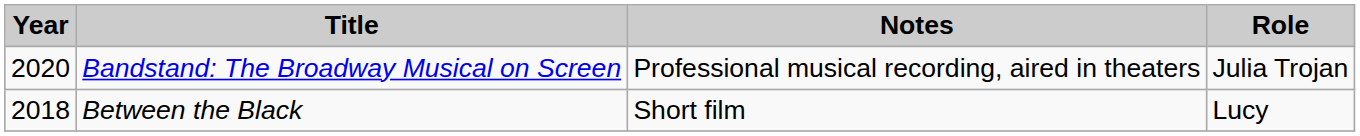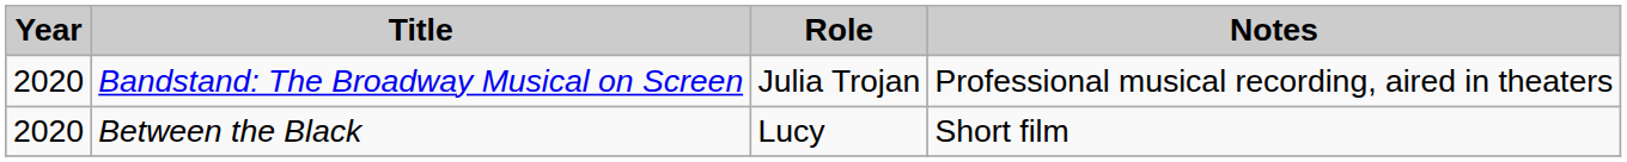columns swapped: Role <-> Notes
Between the Black | Year: 2018 -> 2020
